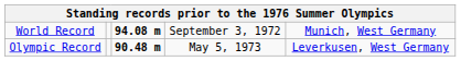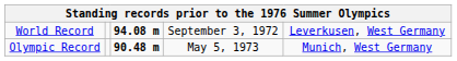World Record | column 5: Munich, West Germany -> Leverkusen, West Germany
Olympic Record | column 5: Leverkusen, West Germany -> Munich, West Germany
